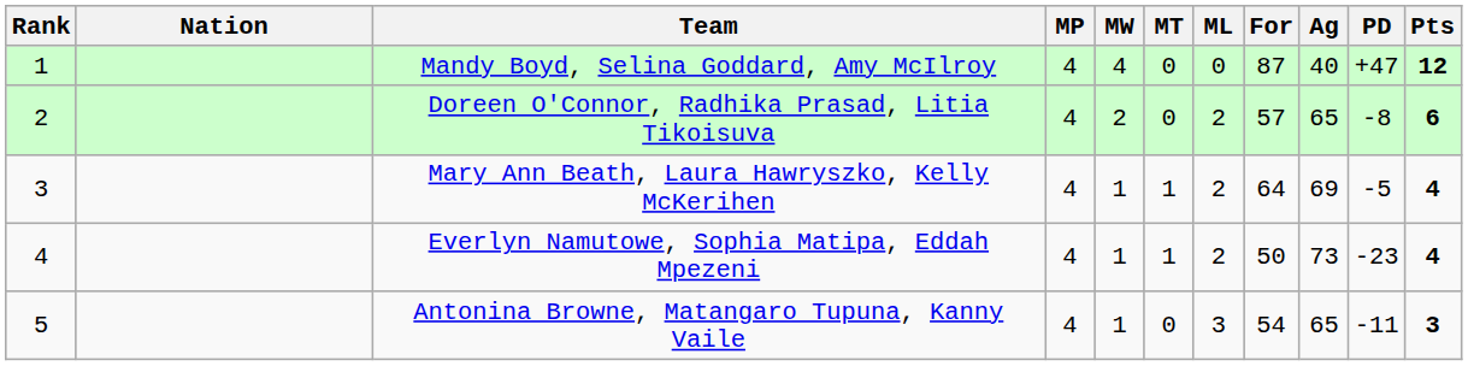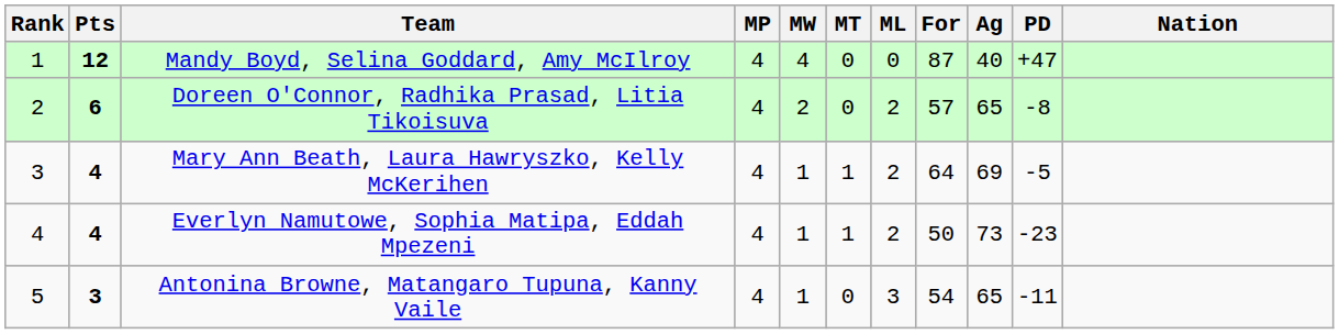columns swapped: Nation <-> Pts
